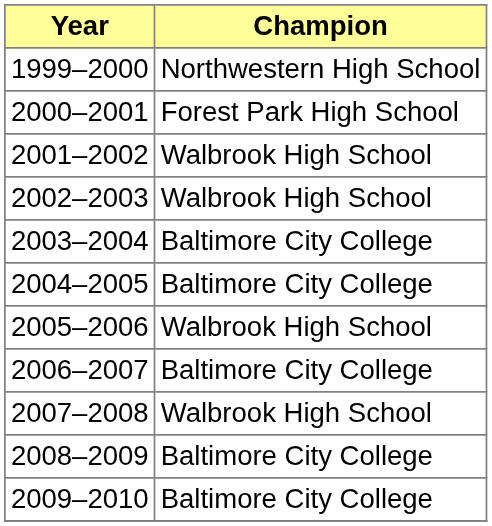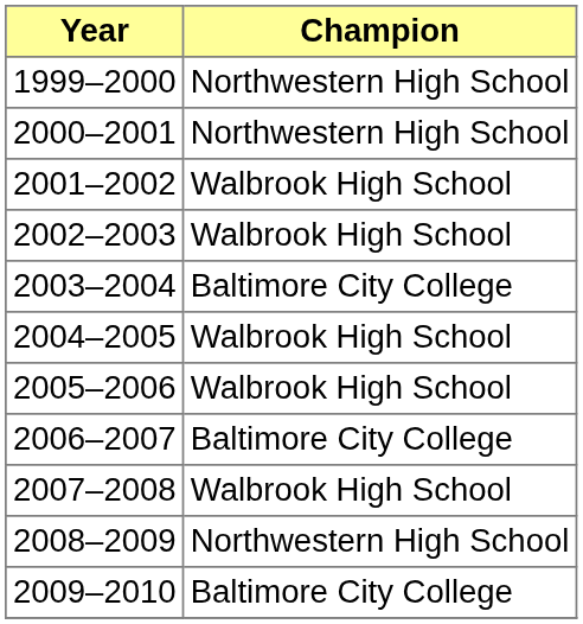2000–2001 | Champion: Forest Park High School -> Northwestern High School
2004–2005 | Champion: Baltimore City College -> Walbrook High School
2008–2009 | Champion: Baltimore City College -> Northwestern High School
